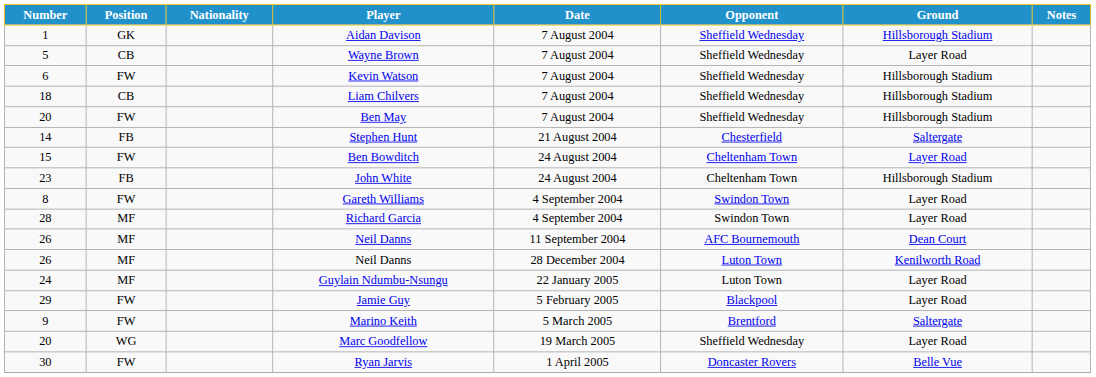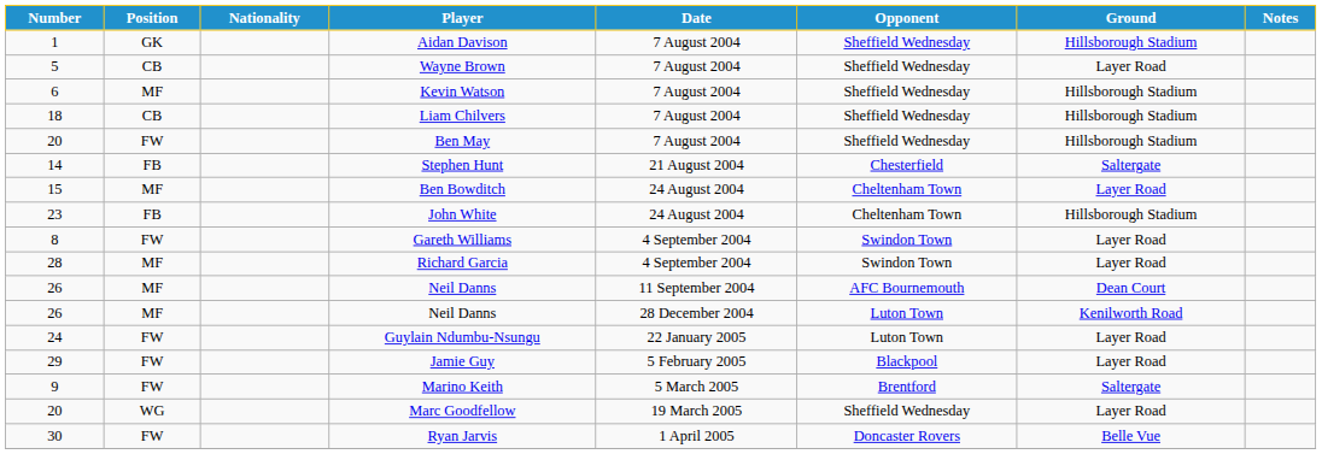Kevin Watson | Position: FW -> MF
Ben Bowditch | Position: FW -> MF
Guylain Ndumbu-Nsungu | Position: MF -> FW
